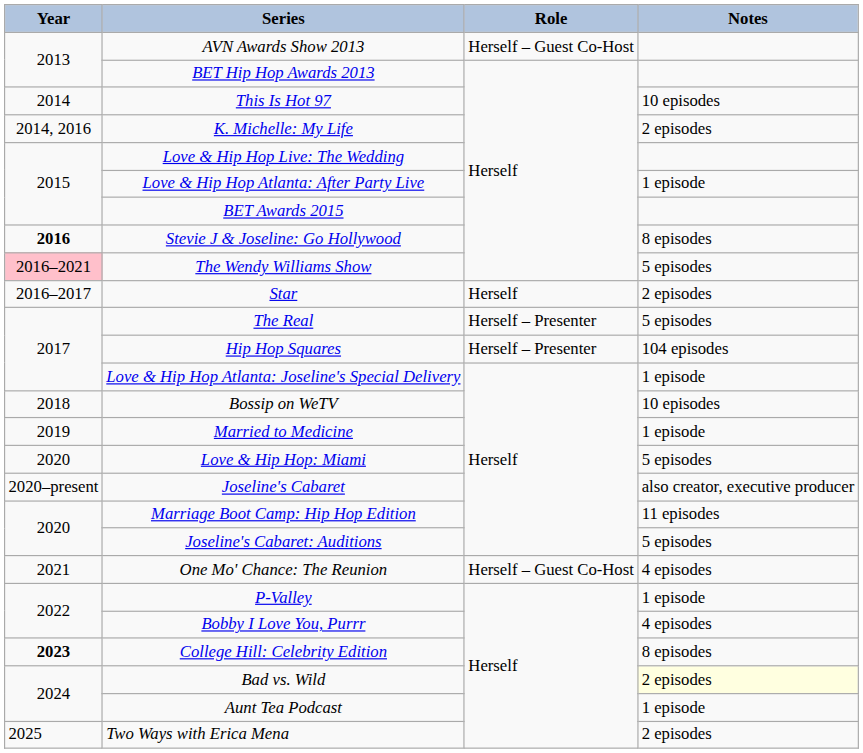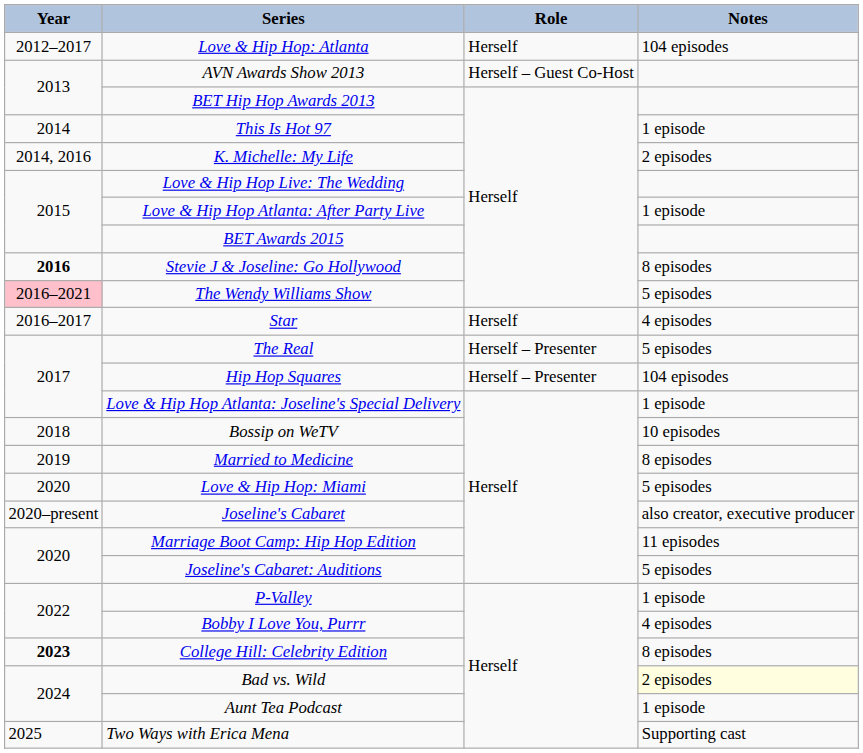+ row: 2012–2017 | Love & Hip Hop: Atlanta | Herself | 104 episodes
This Is Hot 97 | Notes: 10 episodes -> 1 episode
Star | Notes: 2 episodes -> 4 episodes
Married to Medicine | Notes: 1 episode -> 8 episodes
- row: 2021 | One Mo' Chance: The Reunion | Herself – Guest Co-Host | 4 episodes
Two Ways with Erica Mena | Notes: 2 episodes -> Supporting cast
